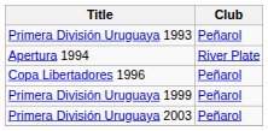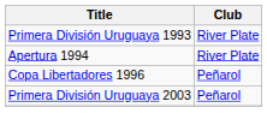Primera División Uruguaya 1993 | Club: Peñarol -> River Plate
- row: Primera División Uruguaya 1999 | Peñarol
